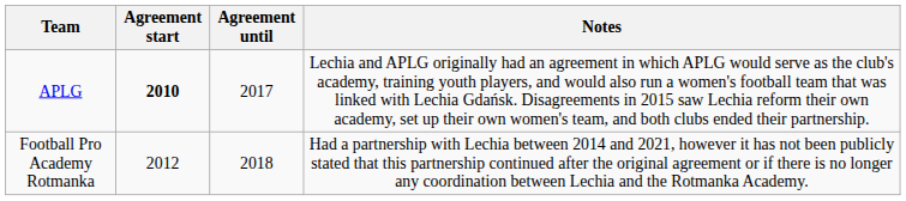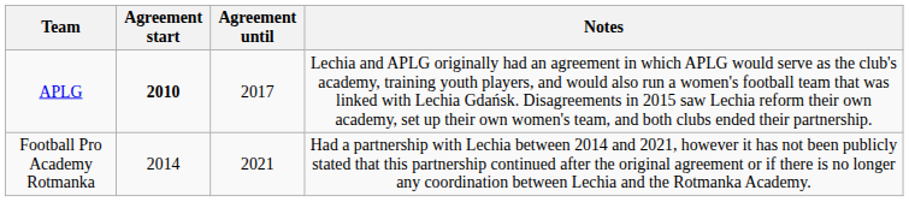Football Pro Academy Rotmanka | Agreement start: 2012 -> 2014
Football Pro Academy Rotmanka | Agreement until: 2018 -> 2021
